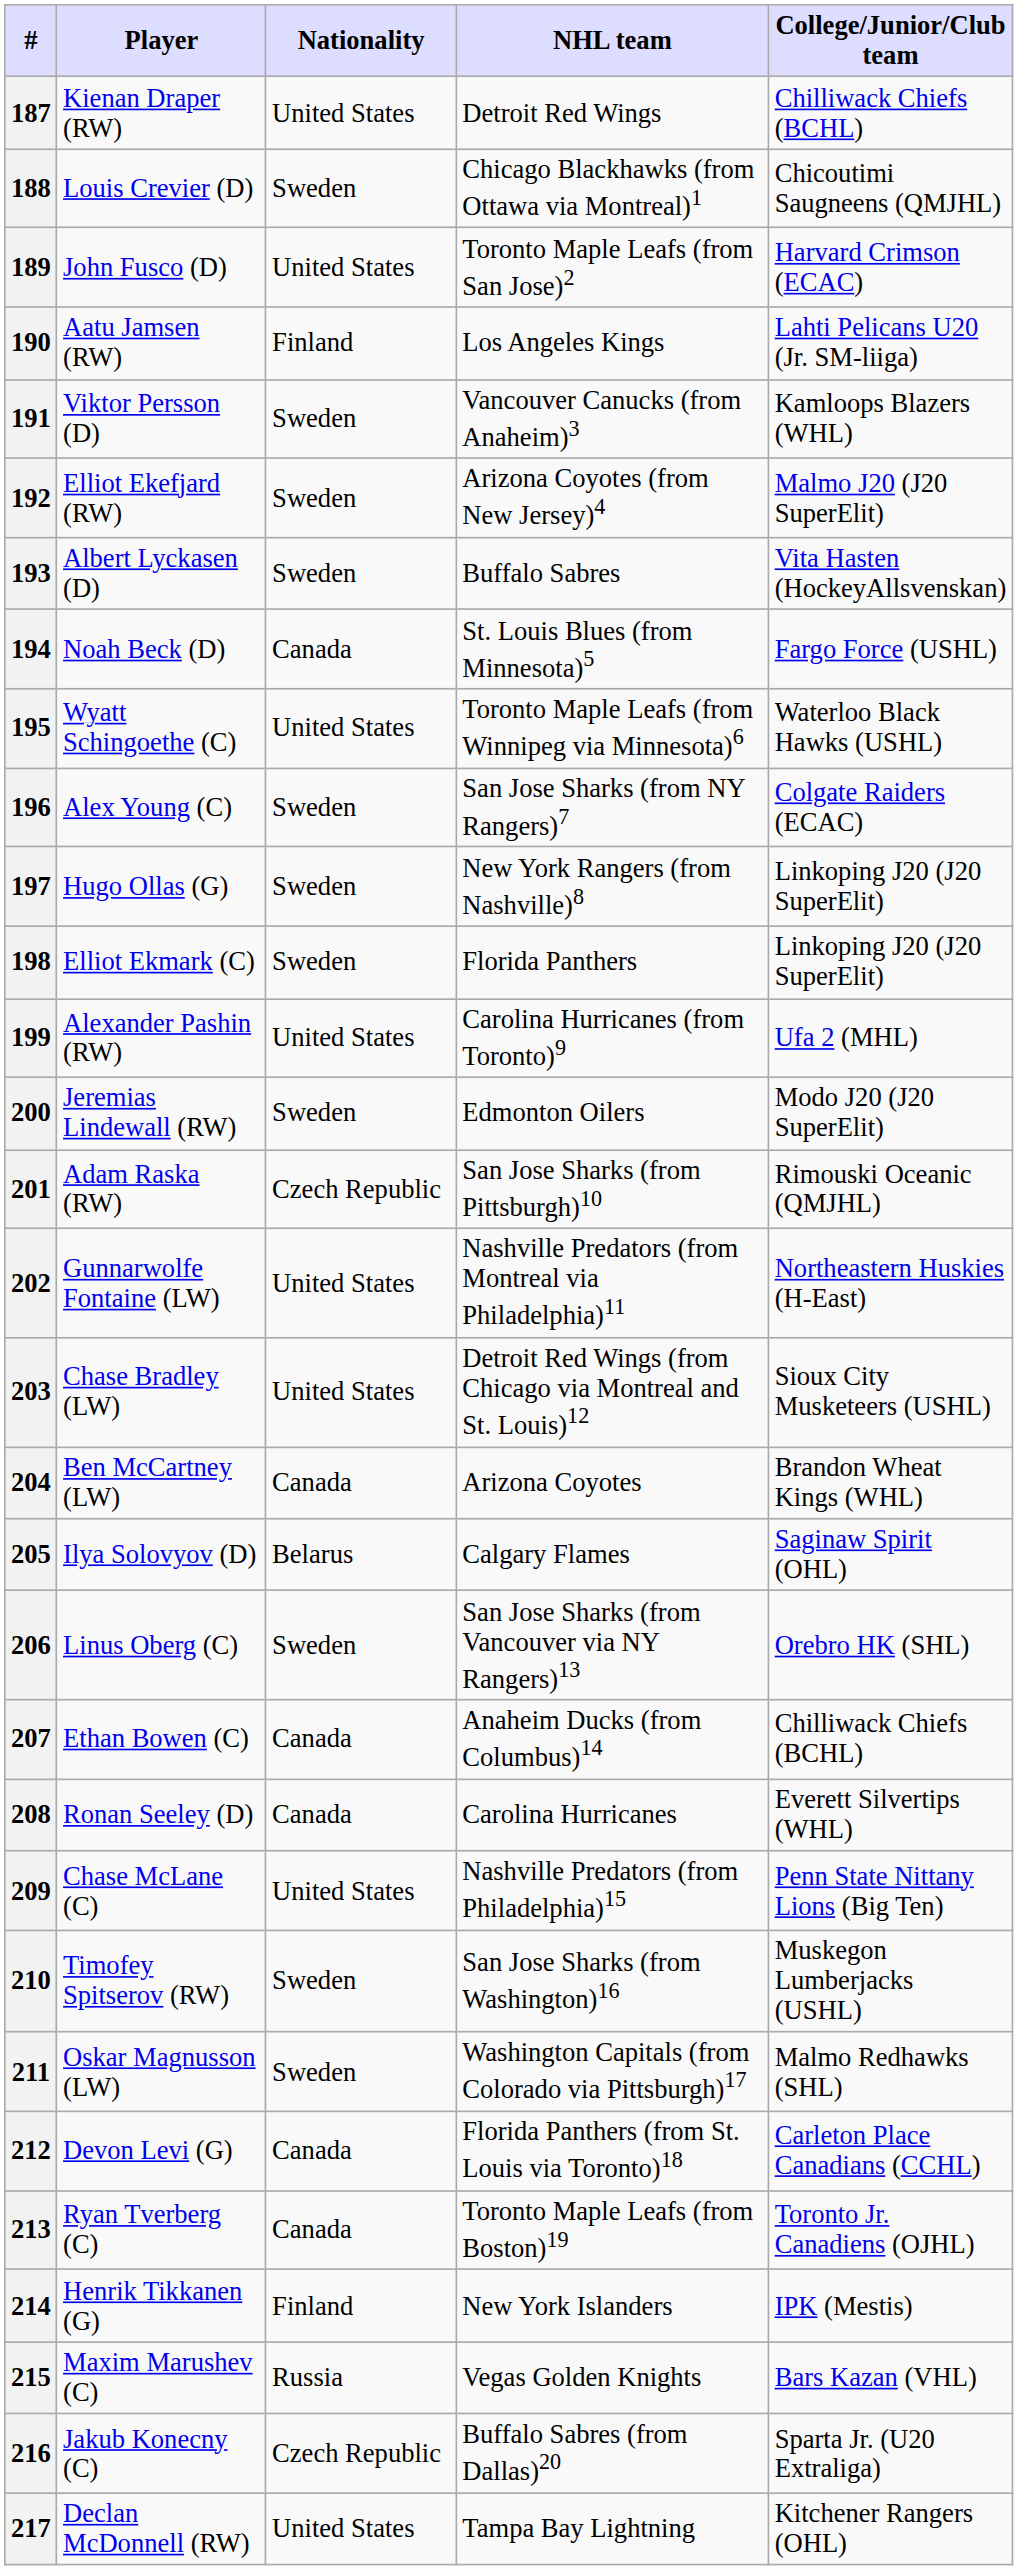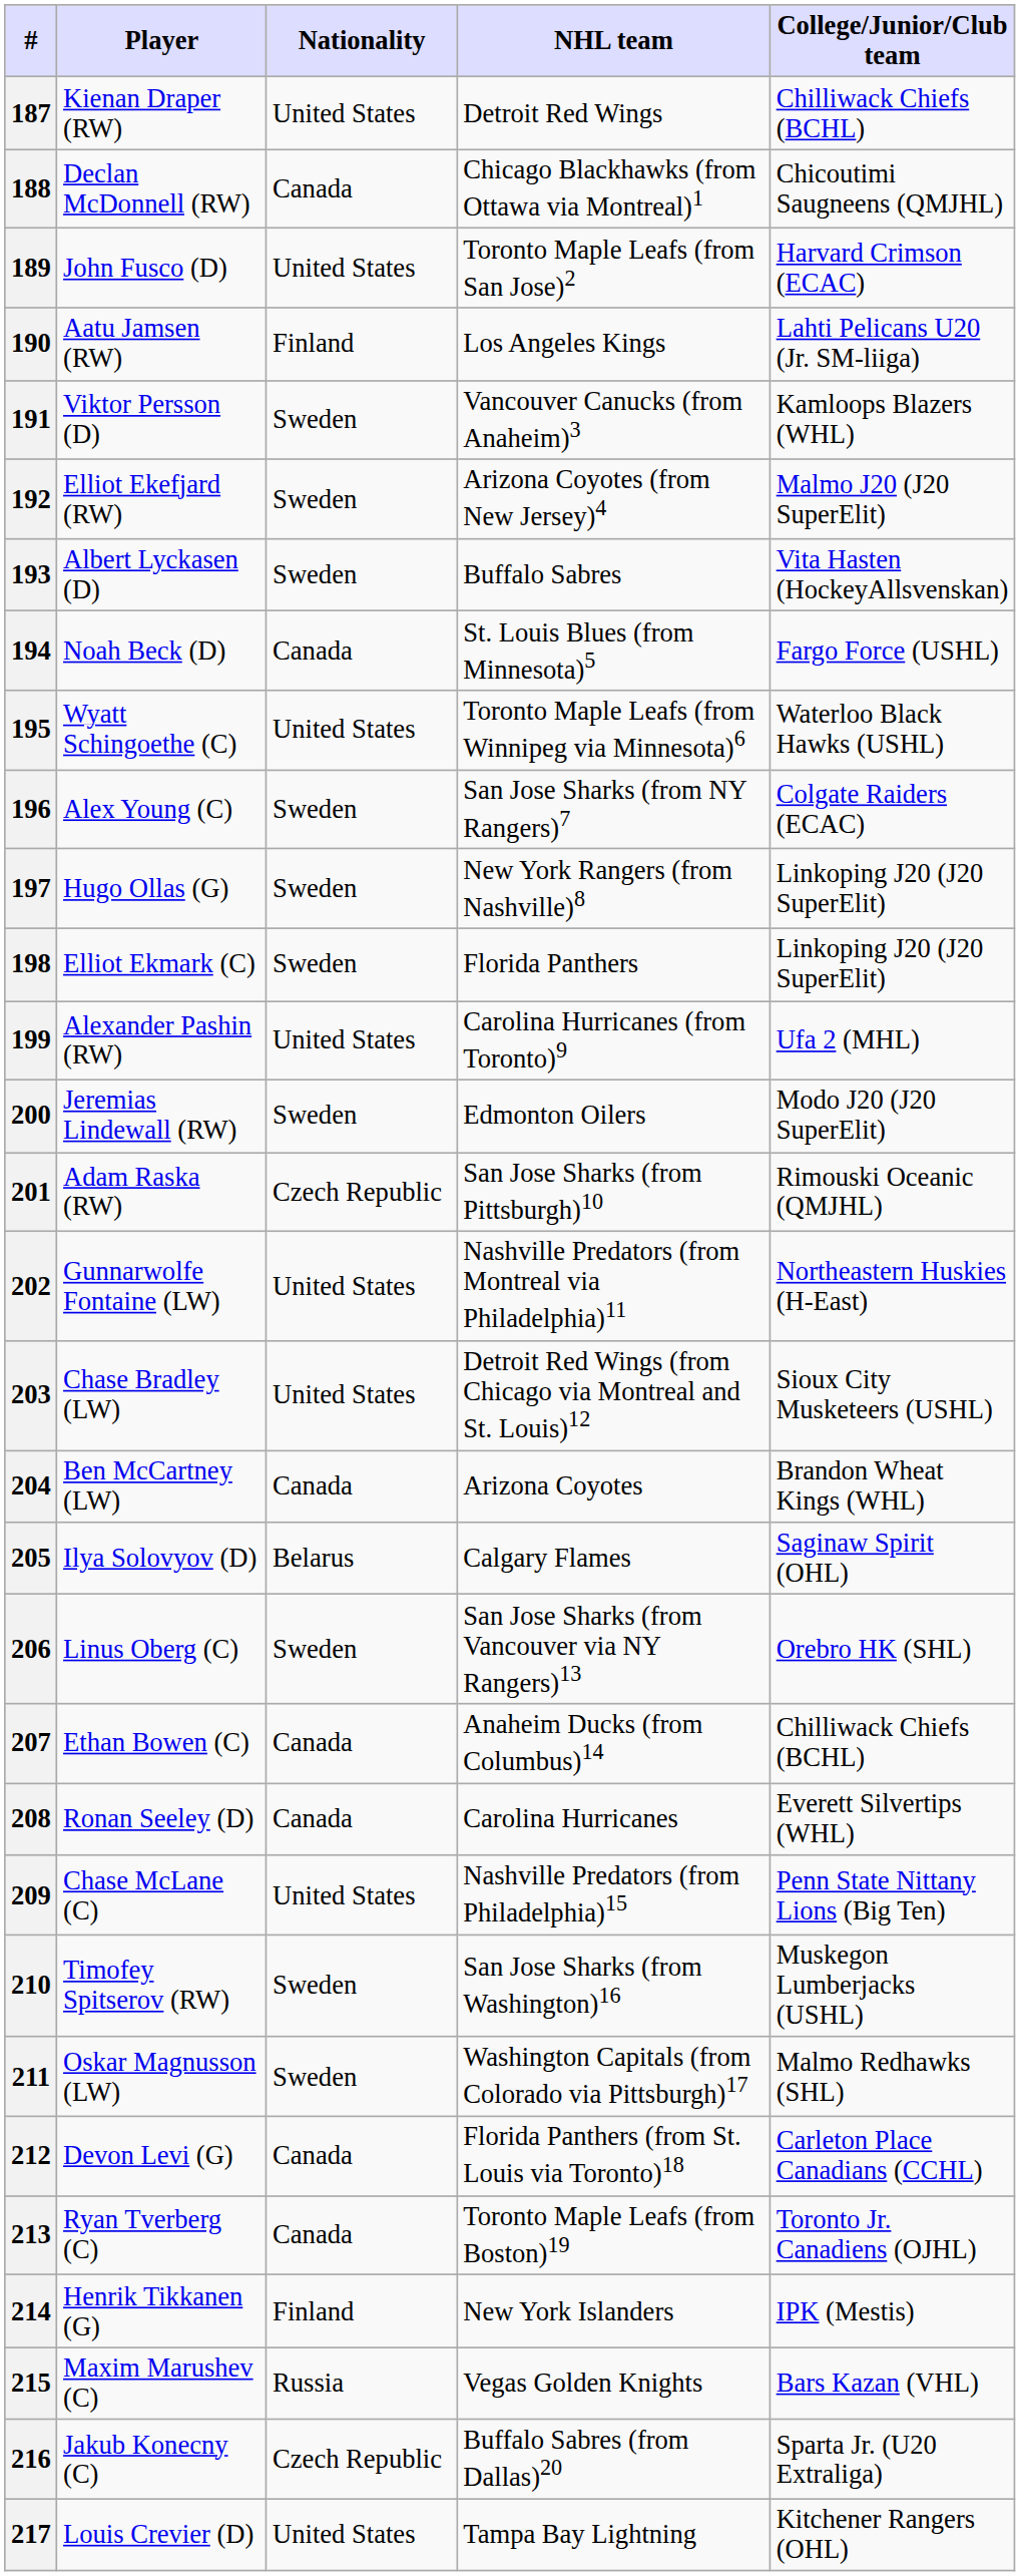188 | Player: Louis Crevier (D) -> Declan McDonnell (RW)
188 | Nationality: Sweden -> Canada
217 | Player: Declan McDonnell (RW) -> Louis Crevier (D)
